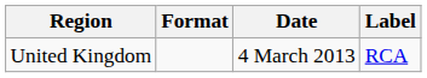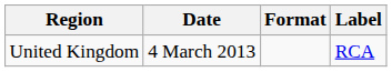columns swapped: Date <-> Format
